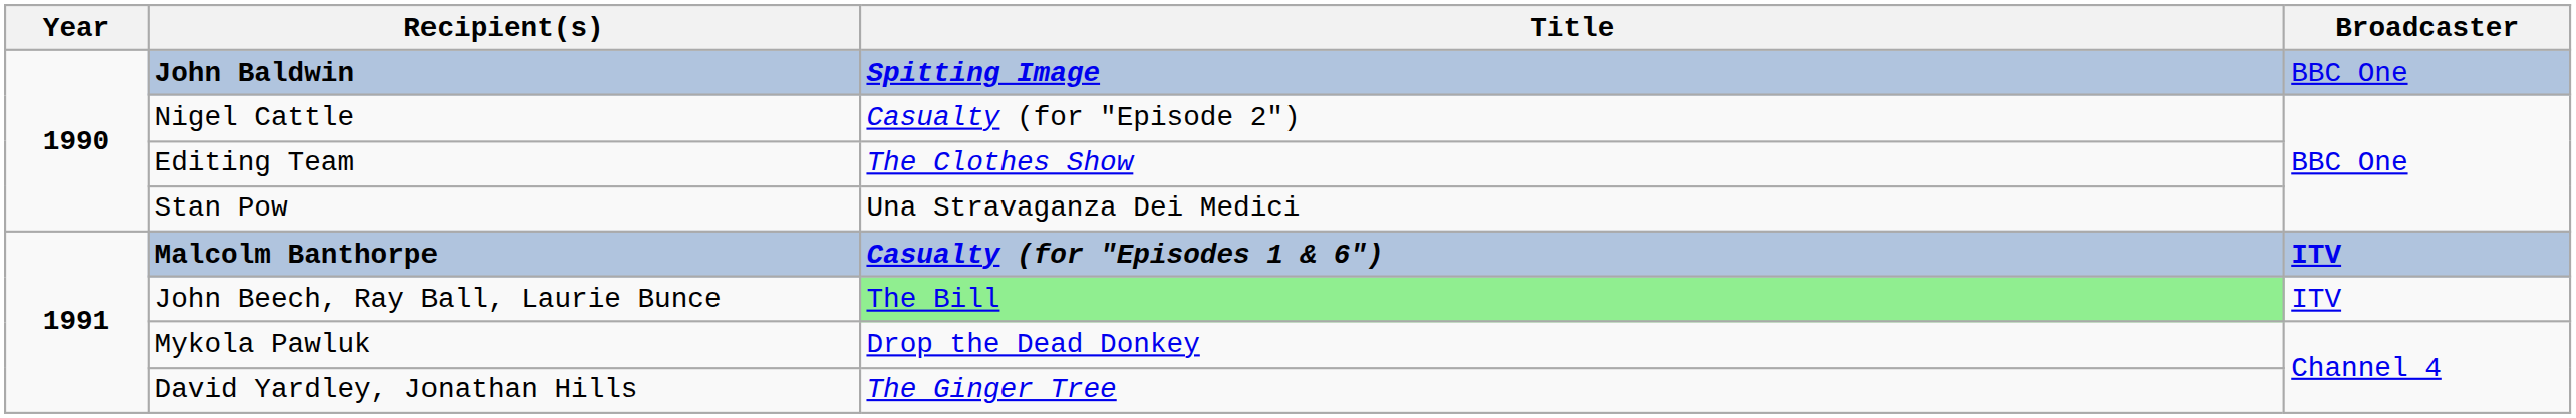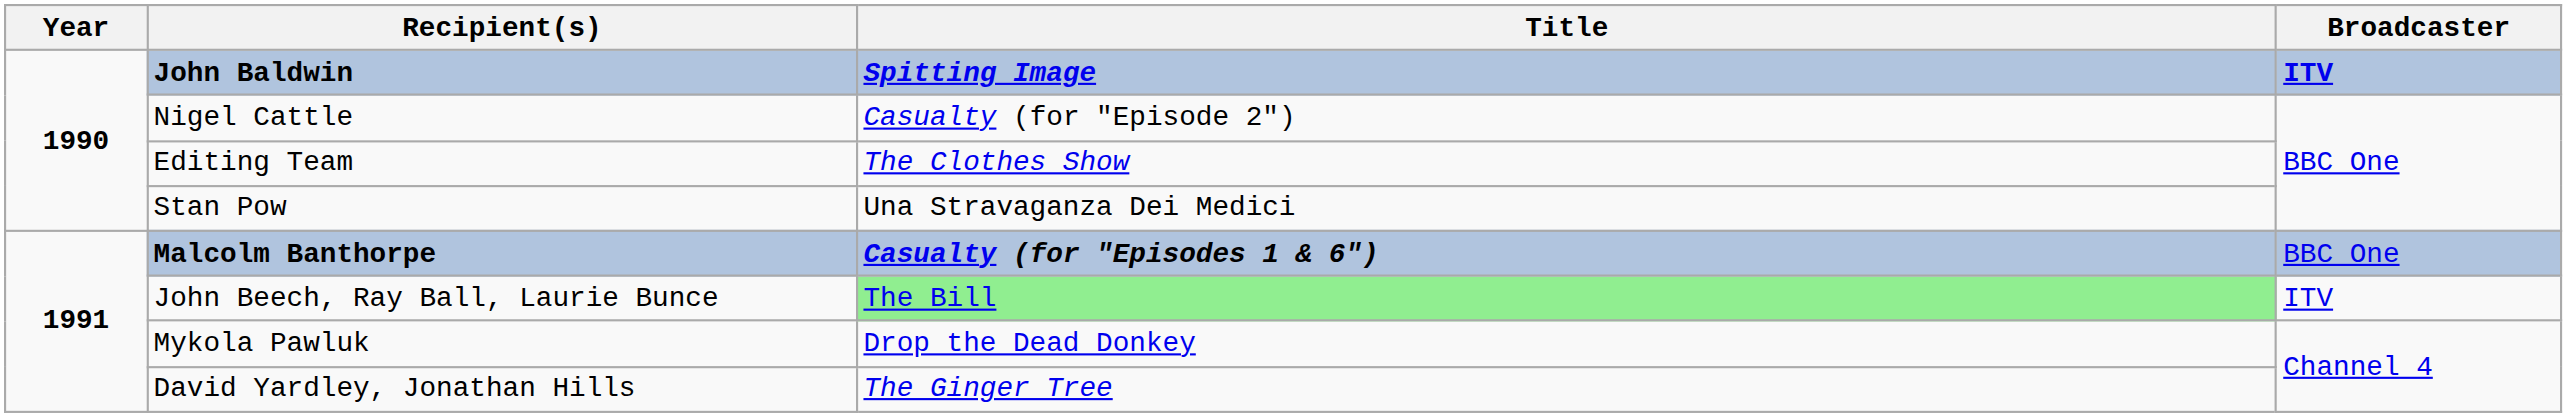John Baldwin | Broadcaster: BBC One -> ITV
Malcolm Banthorpe | Broadcaster: ITV -> BBC One
